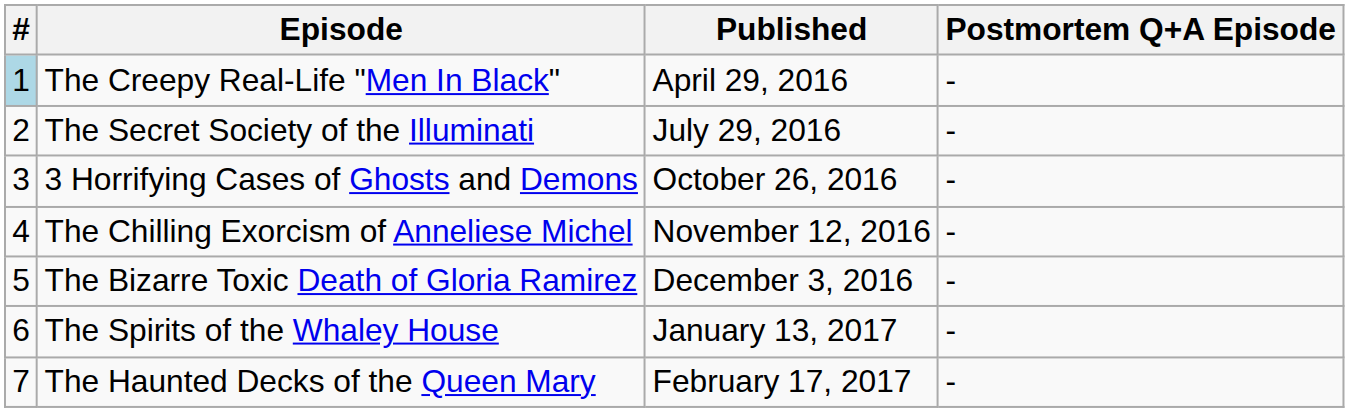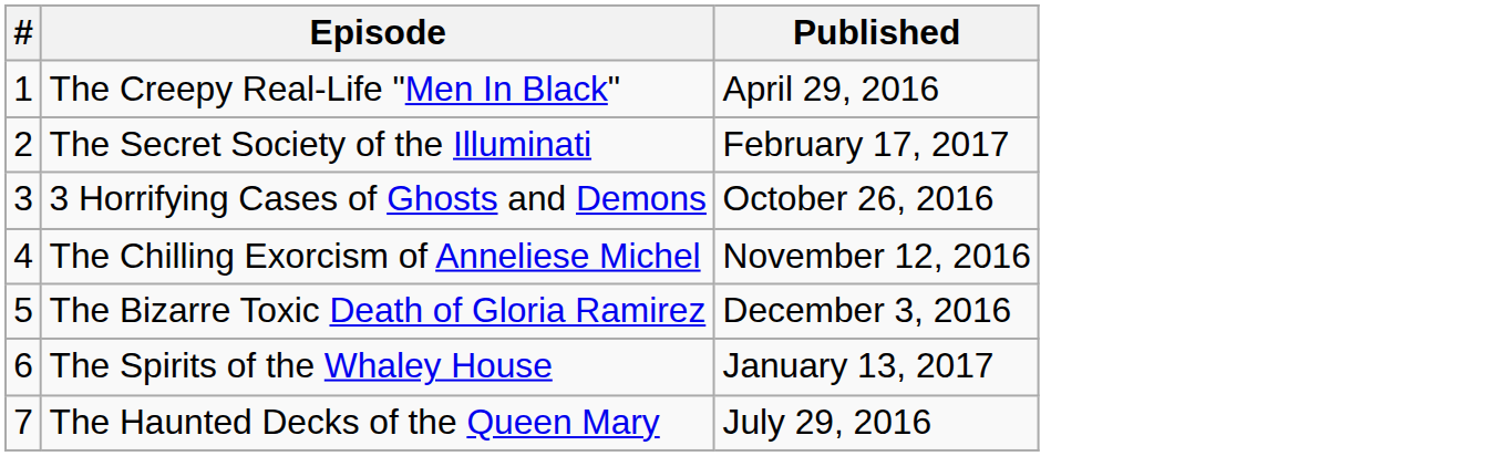- column: Postmortem Q+A Episode | - | - | - | - | - | - | -
The Creepy Real-Life "Men In Black" | #: lightblue background -> no background
The Secret Society of the Illuminati | Published: July 29, 2016 -> February 17, 2017
The Haunted Decks of the Queen Mary | Published: February 17, 2017 -> July 29, 2016
